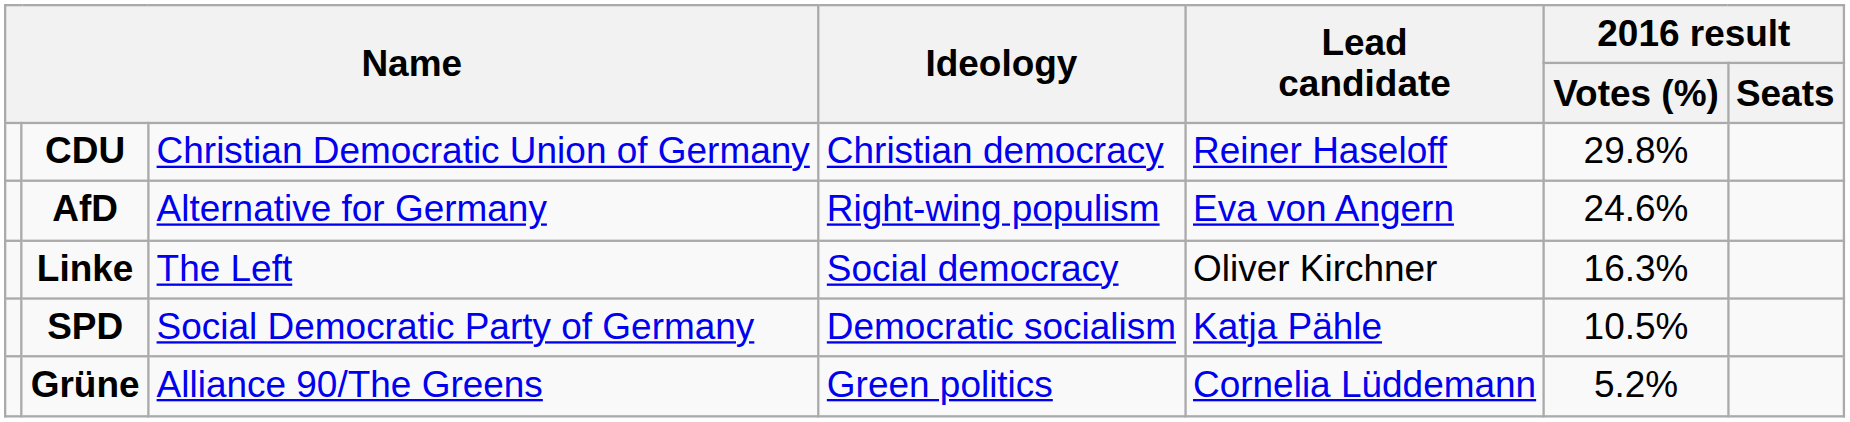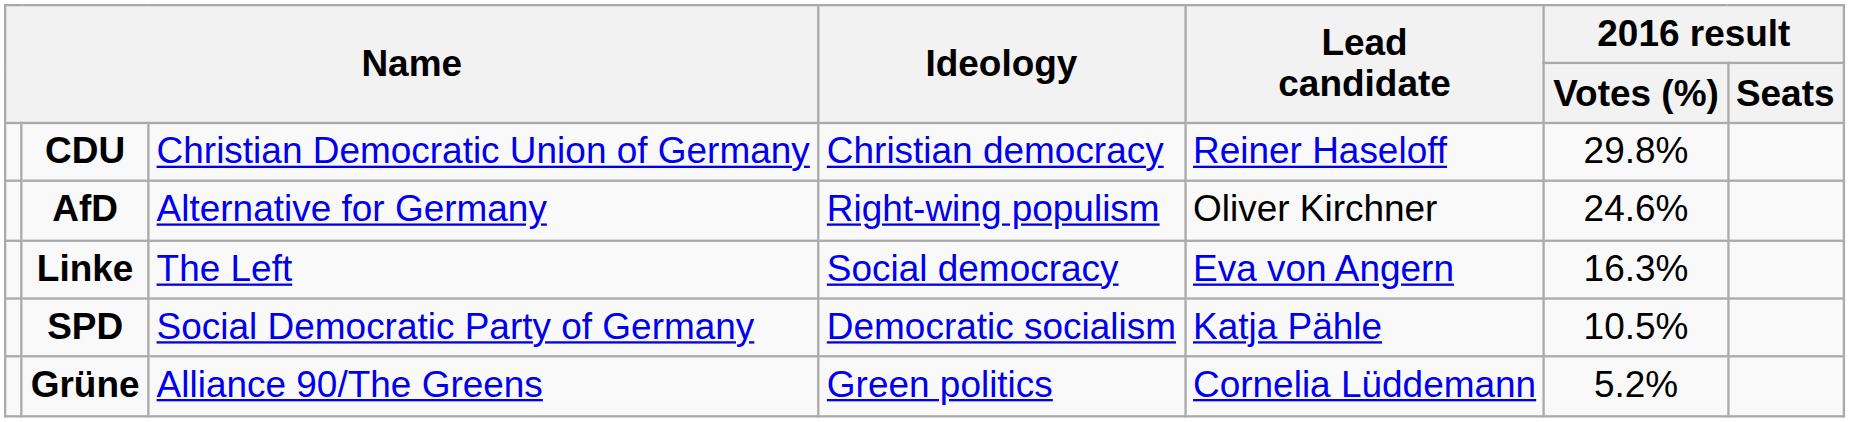AfD | Lead candidate: Eva von Angern -> Oliver Kirchner
Linke | Lead candidate: Oliver Kirchner -> Eva von Angern
